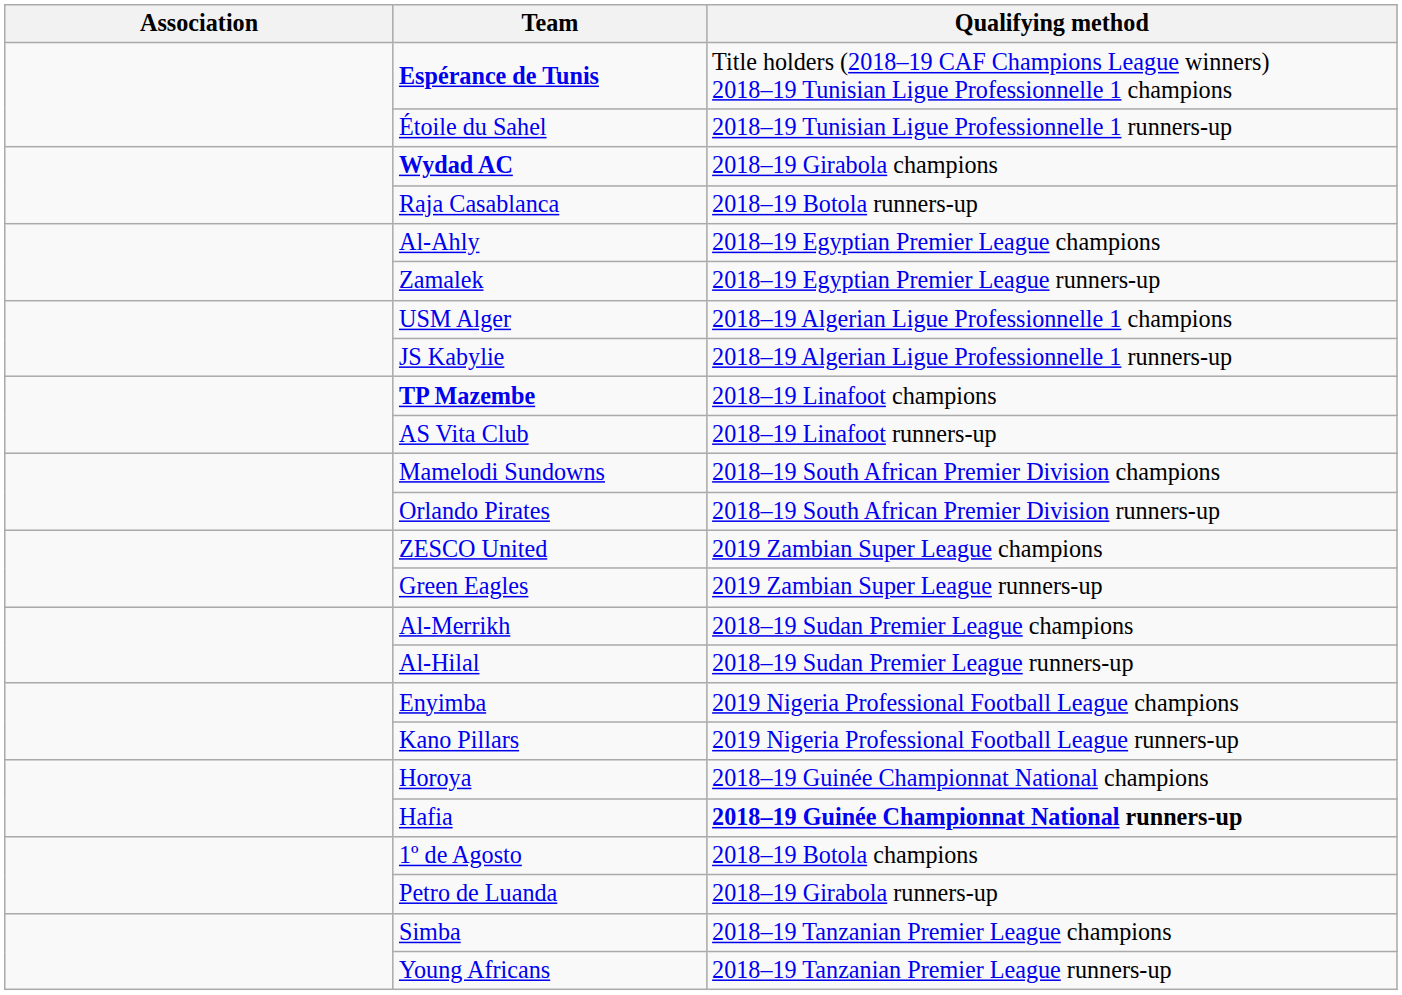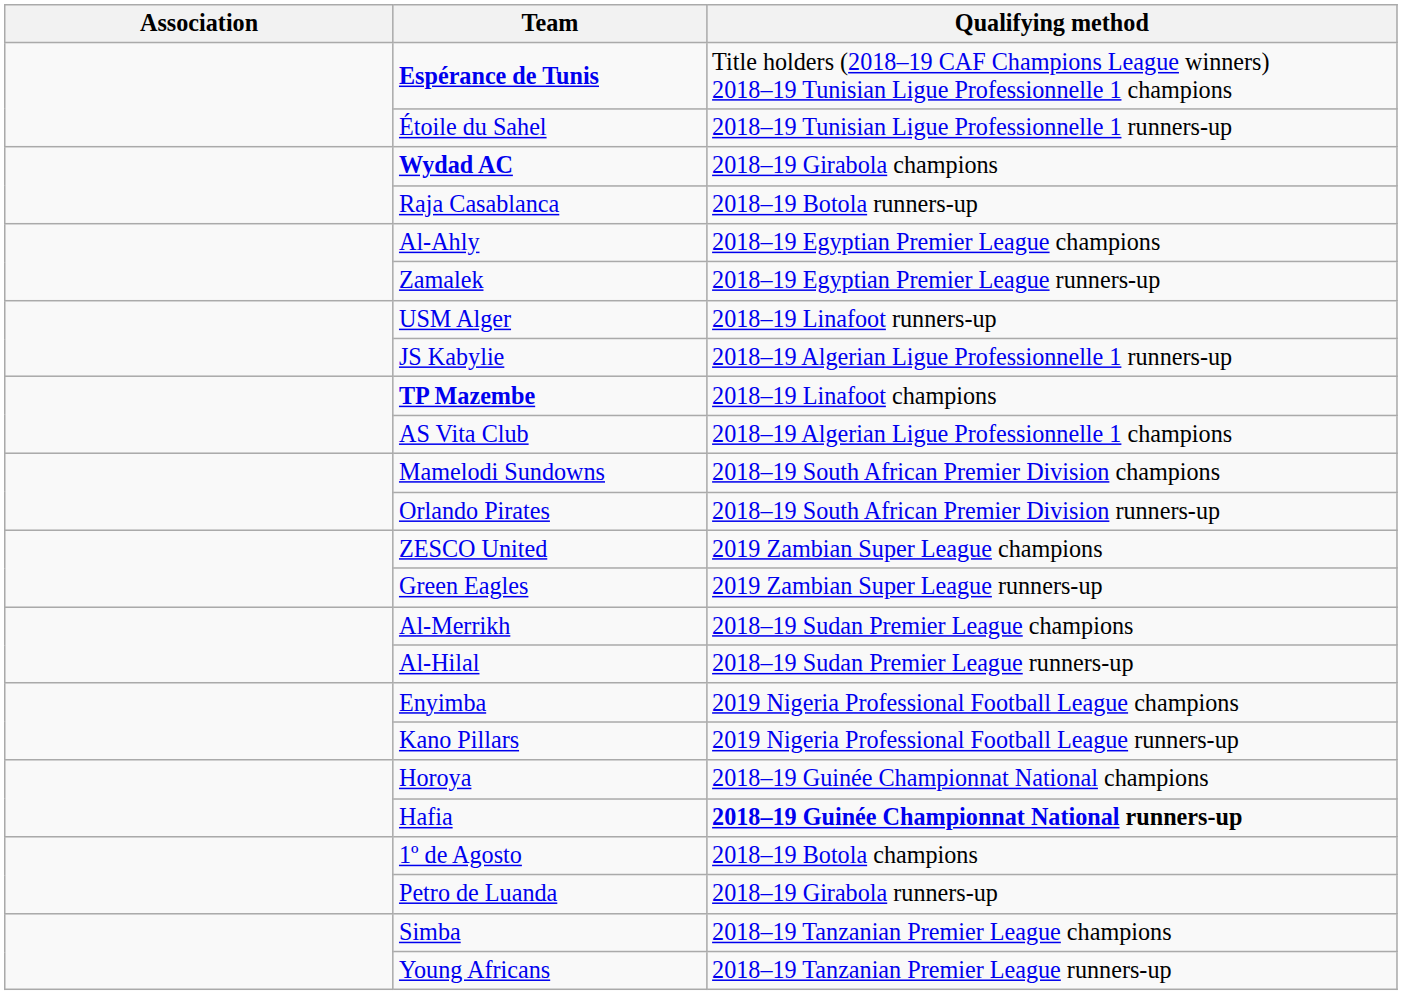USM Alger | Qualifying method: 2018–19 Algerian Ligue Professionnelle 1 champions -> 2018–19 Linafoot runners-up
AS Vita Club | Qualifying method: 2018–19 Linafoot runners-up -> 2018–19 Algerian Ligue Professionnelle 1 champions
